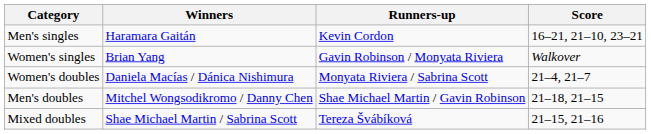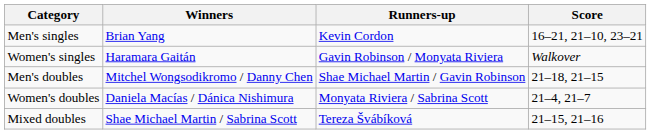Men's singles | Winners: Haramara Gaitán -> Brian Yang
Women's singles | Winners: Brian Yang -> Haramara Gaitán
rows swapped: Men's doubles <-> Women's doubles
